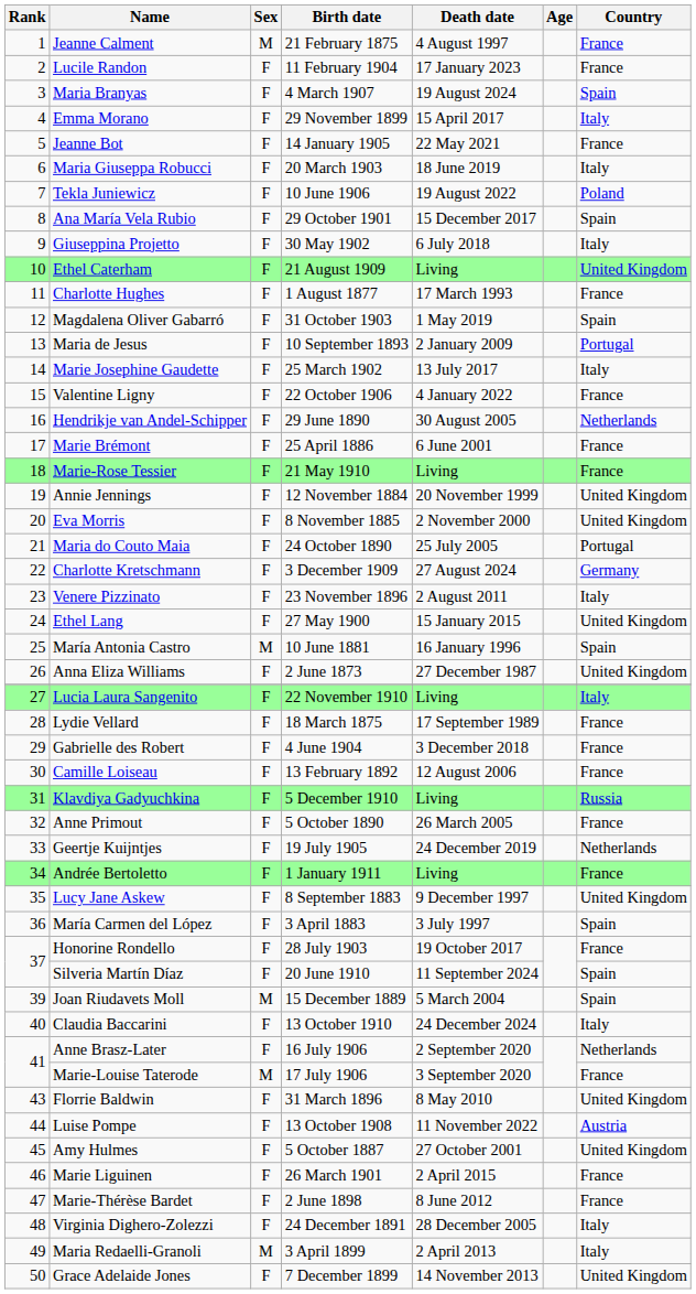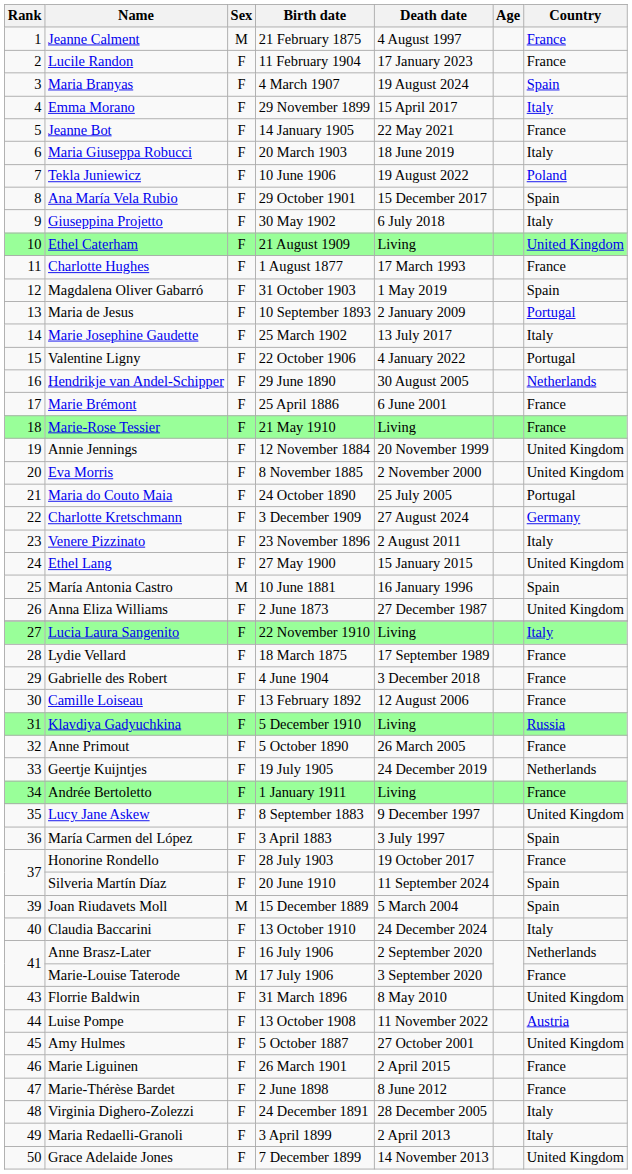Valentine Ligny | Country: France -> Portugal
Maria Redaelli-Granoli | Sex: M -> F
